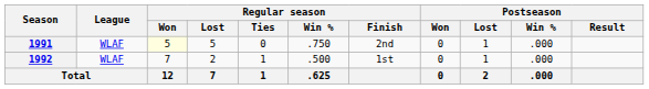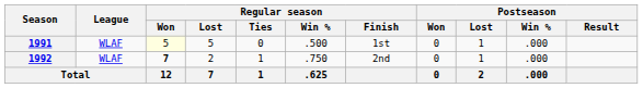1991 | Regular season / Win %: .750 -> .500
1991 | Regular season / Finish: 2nd -> 1st
1992 | Regular season / Won: normal -> bold
1992 | Regular season / Win %: .500 -> .750
1992 | Regular season / Finish: 1st -> 2nd
